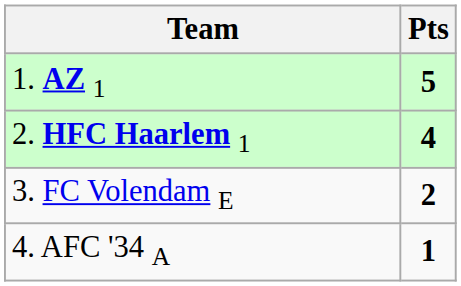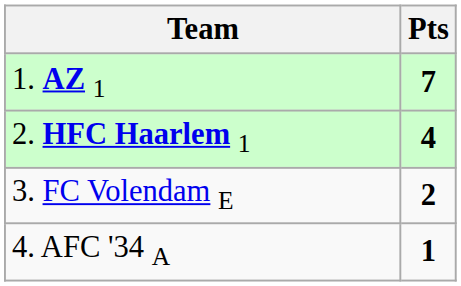1. AZ 1 | Pts: 5 -> 7
